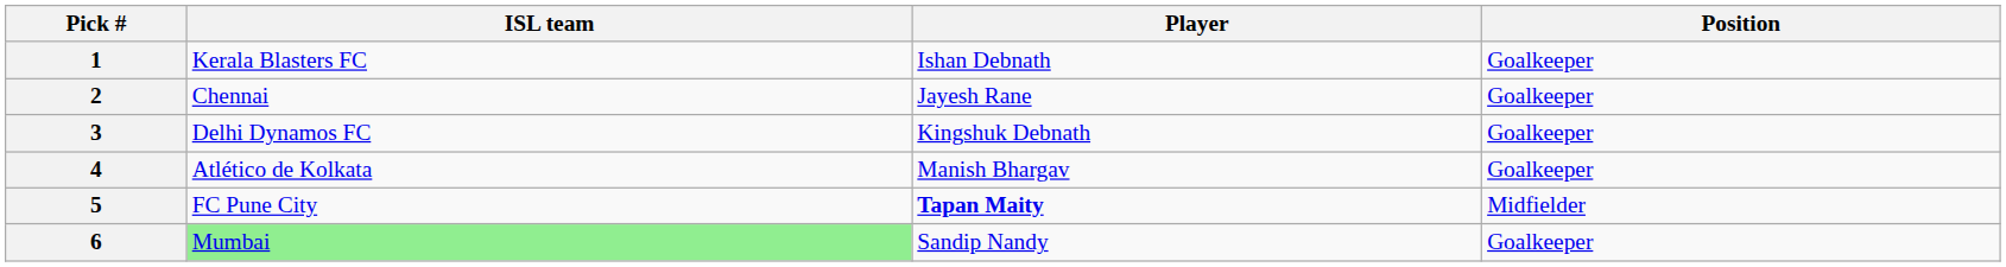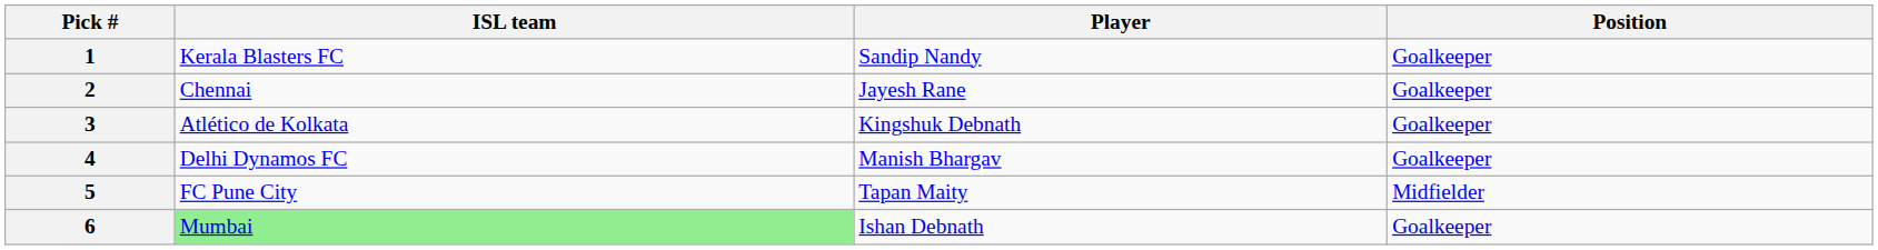1 | Player: Ishan Debnath -> Sandip Nandy
3 | ISL team: Delhi Dynamos FC -> Atlético de Kolkata
4 | ISL team: Atlético de Kolkata -> Delhi Dynamos FC
5 | Player: bold -> normal
6 | Player: Sandip Nandy -> Ishan Debnath
